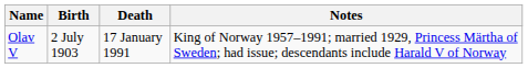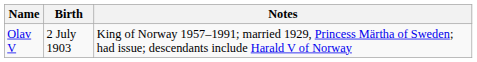- column: Death | 17 January 1991
